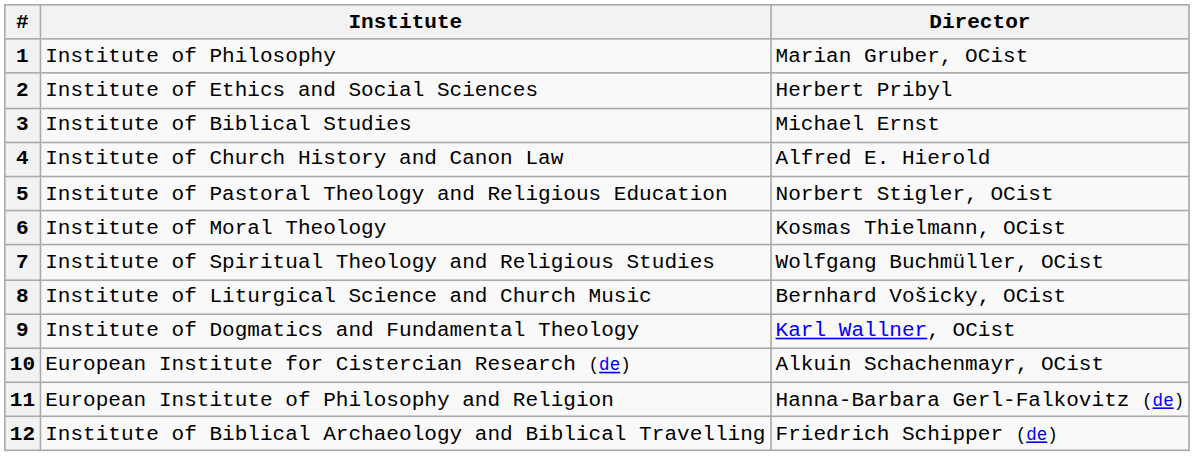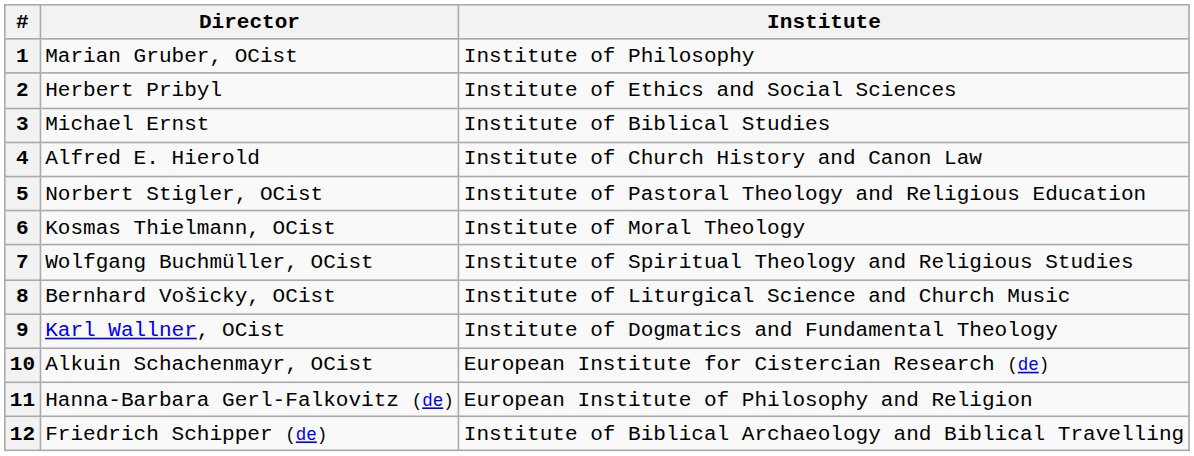columns swapped: Institute <-> Director
